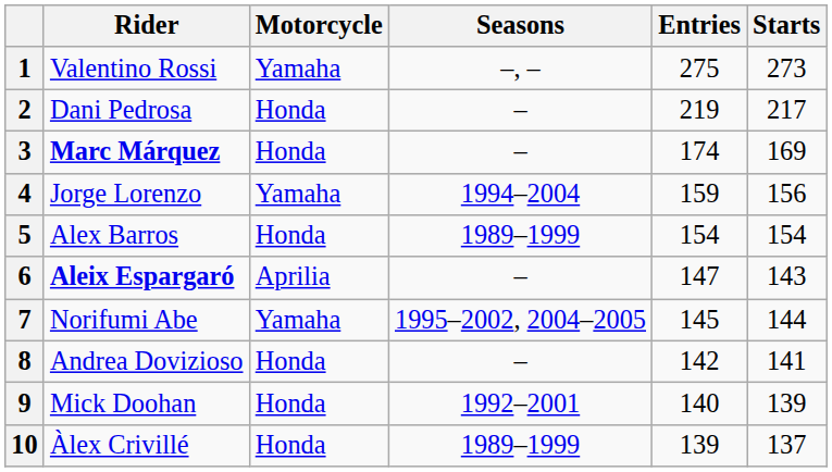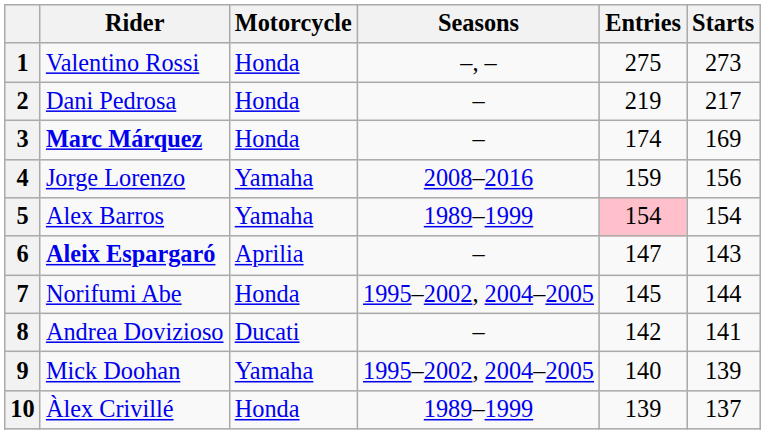1 | Motorcycle: Yamaha -> Honda
4 | Seasons: 1994–2004 -> 2008–2016
5 | Motorcycle: Honda -> Yamaha
5 | Entries: no background -> pink background
7 | Motorcycle: Yamaha -> Honda
8 | Motorcycle: Honda -> Ducati
9 | Motorcycle: Honda -> Yamaha
9 | Seasons: 1992–2001 -> 1995–2002, 2004–2005
